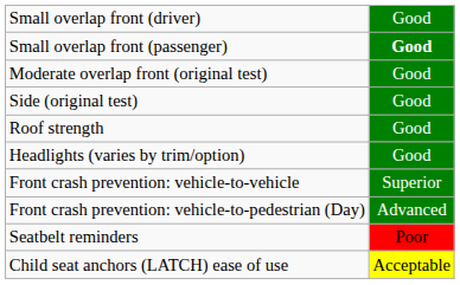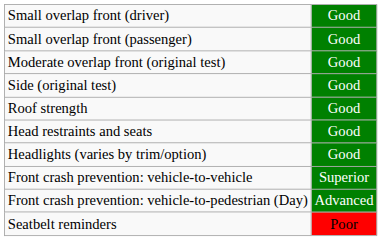Small overlap front (passenger) | column 2: bold -> normal
+ row: Head restraints and seats | Good
- row: Child seat anchors (LATCH) ease of use | Acceptable
